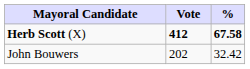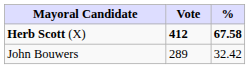John Bouwers | Vote: 202 -> 289
